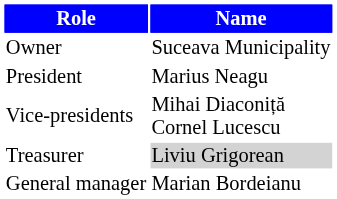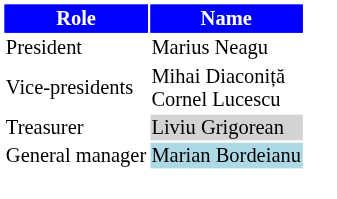- row: Owner | Suceava Municipality
General manager | Name: no background -> lightblue background
